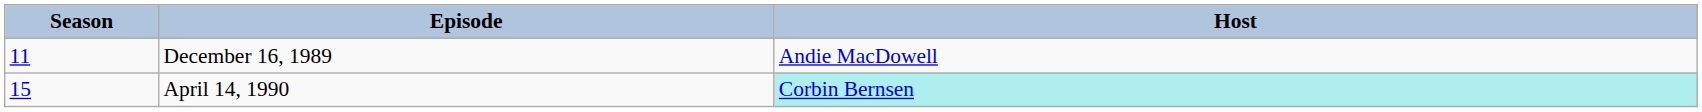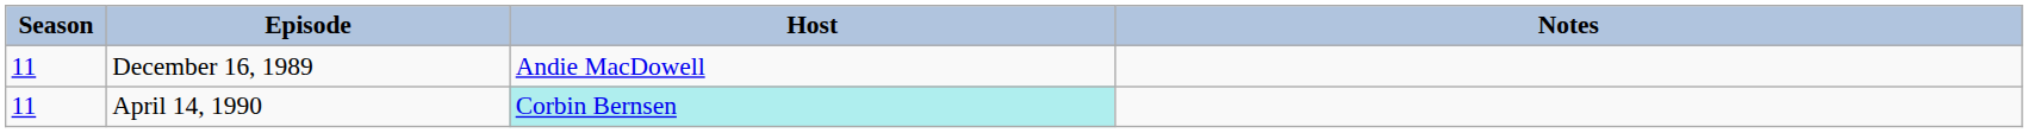+ column: Notes
April 14, 1990 | Season: 15 -> 11
